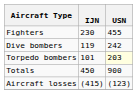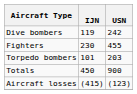rows swapped: Fighters <-> Dive bombers
Torpedo bombers | USN: lightyellow background -> no background
